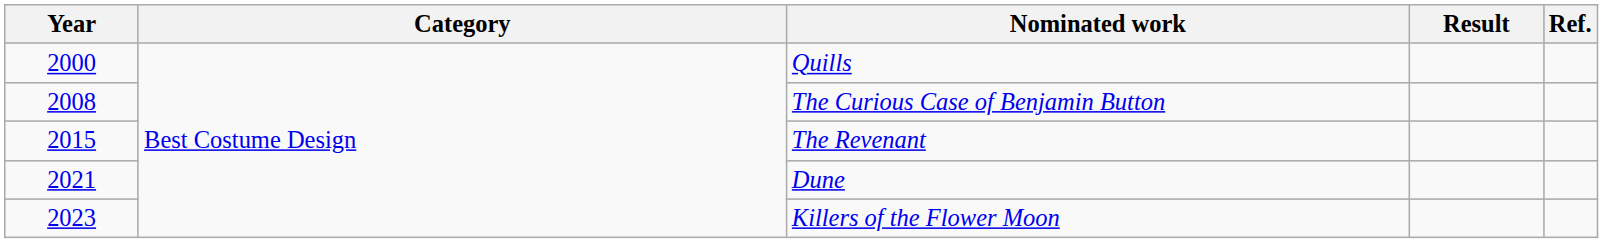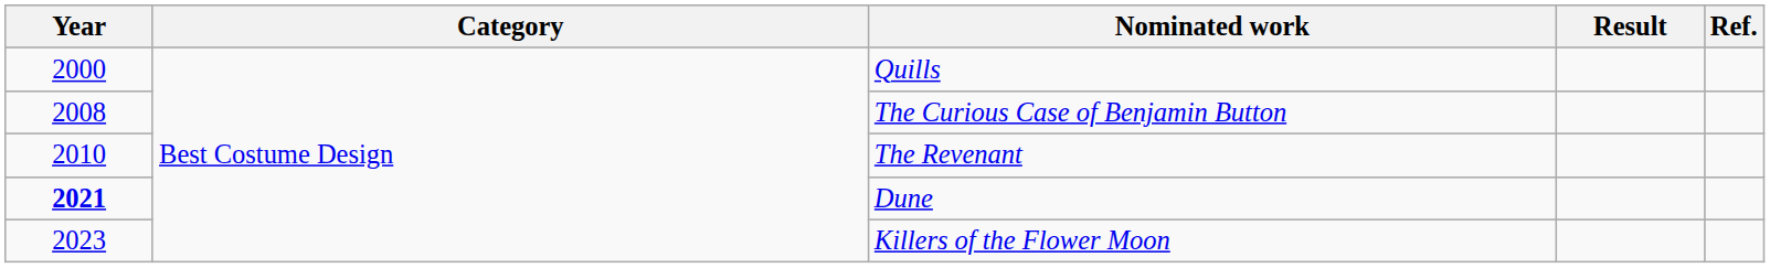The Revenant | Year: 2015 -> 2010
Dune | Year: normal -> bold
